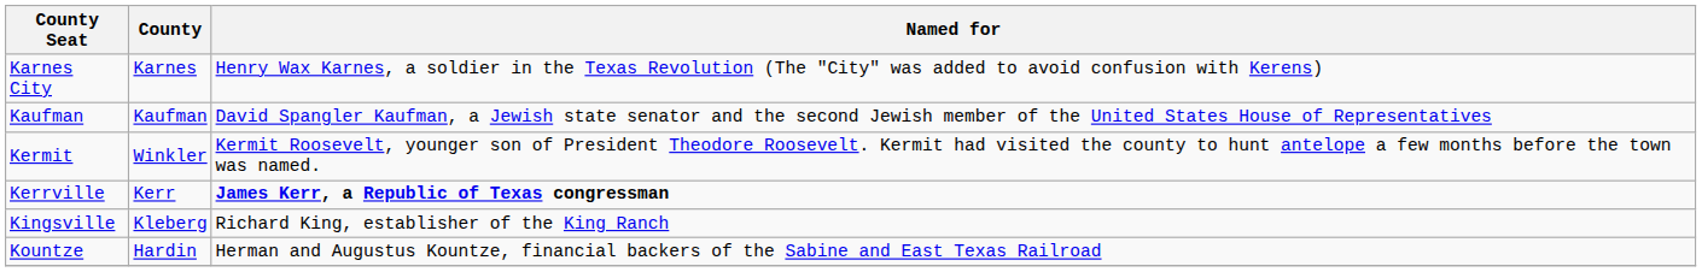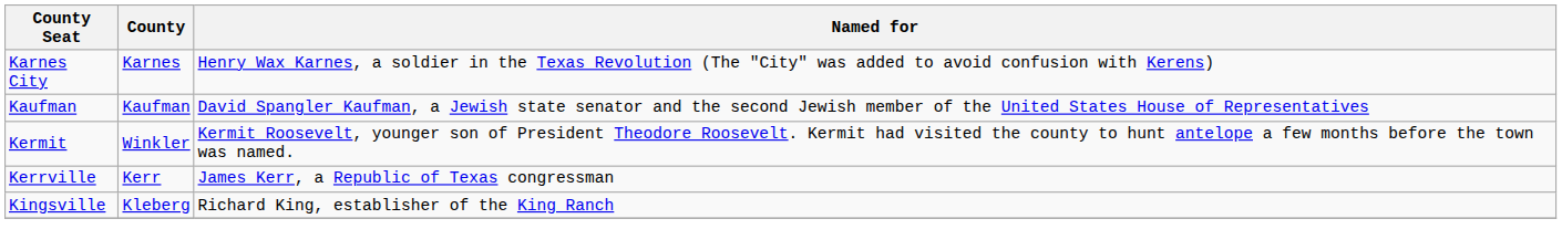Kerrville | Named for: bold -> normal
- row: Kountze | Hardin | Herman and Augustus Kountze, financial backers of the Sabine and East Texas Railroad
